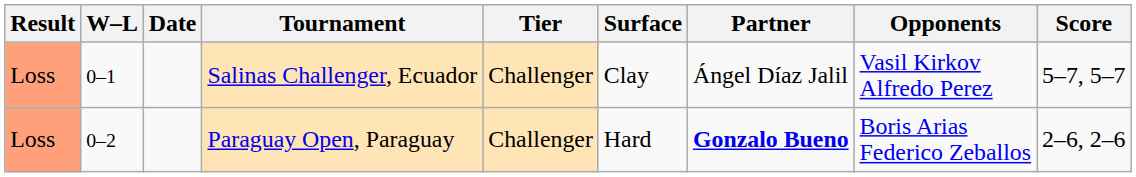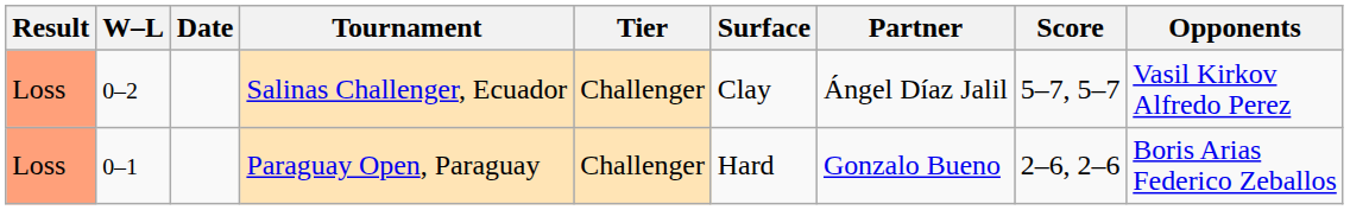columns swapped: Opponents <-> Score
Salinas Challenger, Ecuador | W–L: 0–1 -> 0–2
Paraguay Open, Paraguay | W–L: 0–2 -> 0–1
Paraguay Open, Paraguay | Partner: bold -> normal
